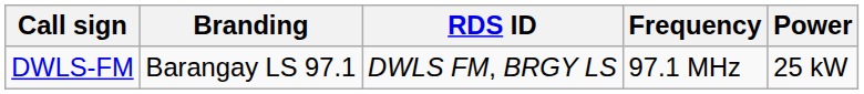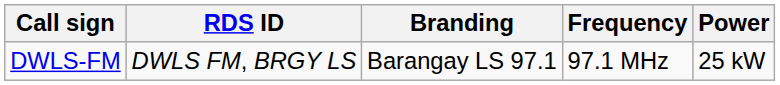columns swapped: Branding <-> RDS ID
